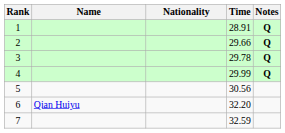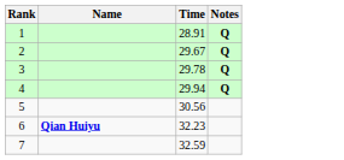- column: Nationality
2 | Time: 29.66 -> 29.67
4 | Time: 29.99 -> 29.94
6 | Name: normal -> bold
6 | Time: 32.20 -> 32.23
